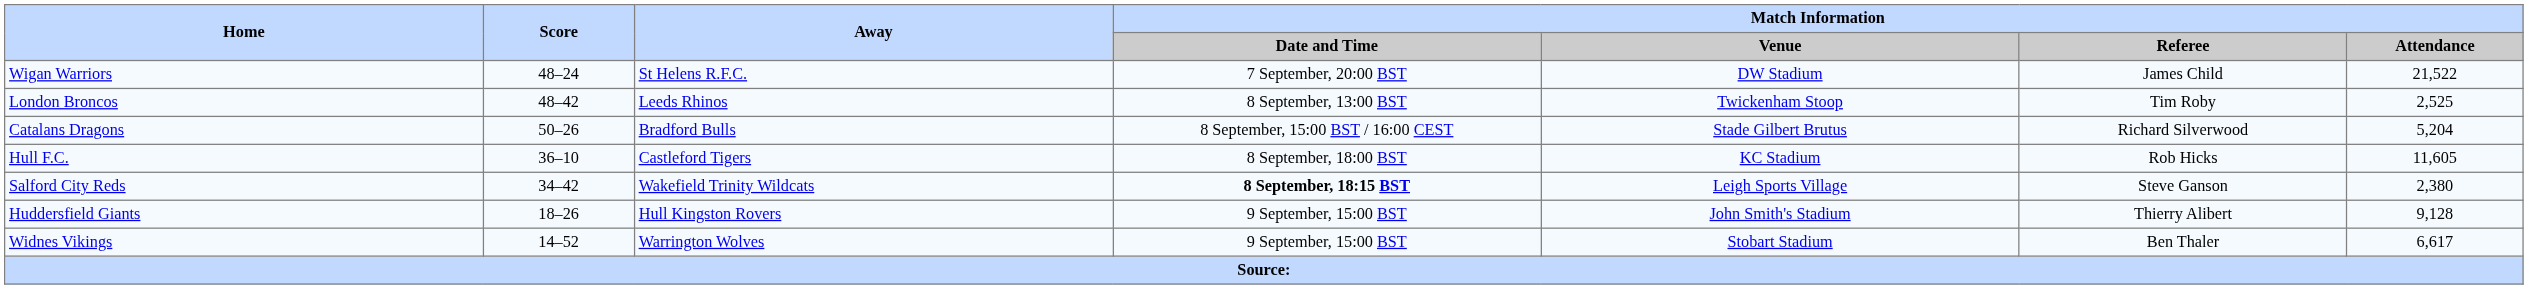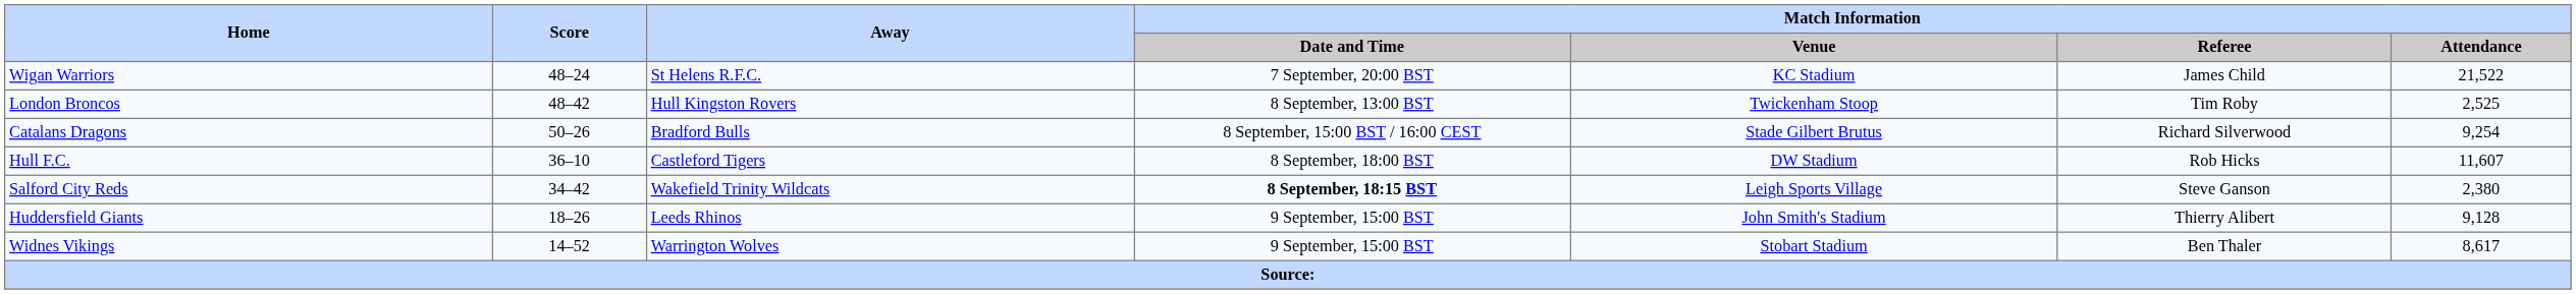Wigan Warriors | Match Information / Venue: DW Stadium -> KC Stadium
London Broncos | Away: Leeds Rhinos -> Hull Kingston Rovers
Catalans Dragons | Match Information / Attendance: 5,204 -> 9,254
Hull F.C. | Match Information / Venue: KC Stadium -> DW Stadium
Hull F.C. | Match Information / Attendance: 11,605 -> 11,607
Huddersfield Giants | Away: Hull Kingston Rovers -> Leeds Rhinos
Widnes Vikings | Match Information / Attendance: 6,617 -> 8,617
